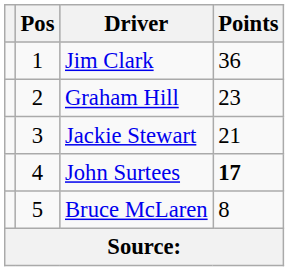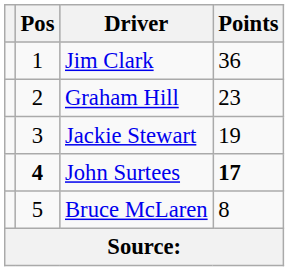Jackie Stewart | Points: 21 -> 19
John Surtees | Pos: normal -> bold
